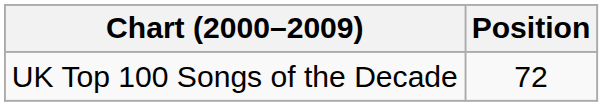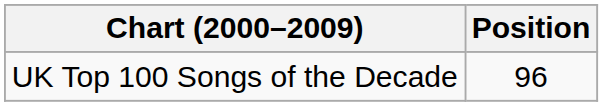UK Top 100 Songs of the Decade | Position: 72 -> 96
